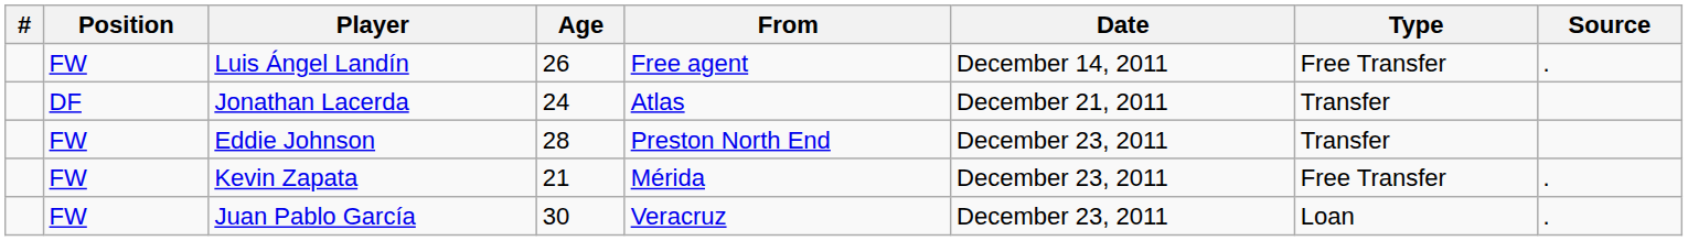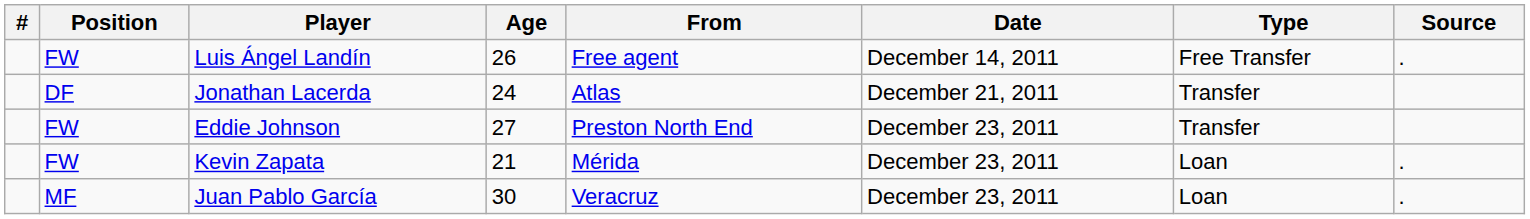Eddie Johnson | Age: 28 -> 27
Kevin Zapata | Type: Free Transfer -> Loan
Juan Pablo García | Position: FW -> MF
